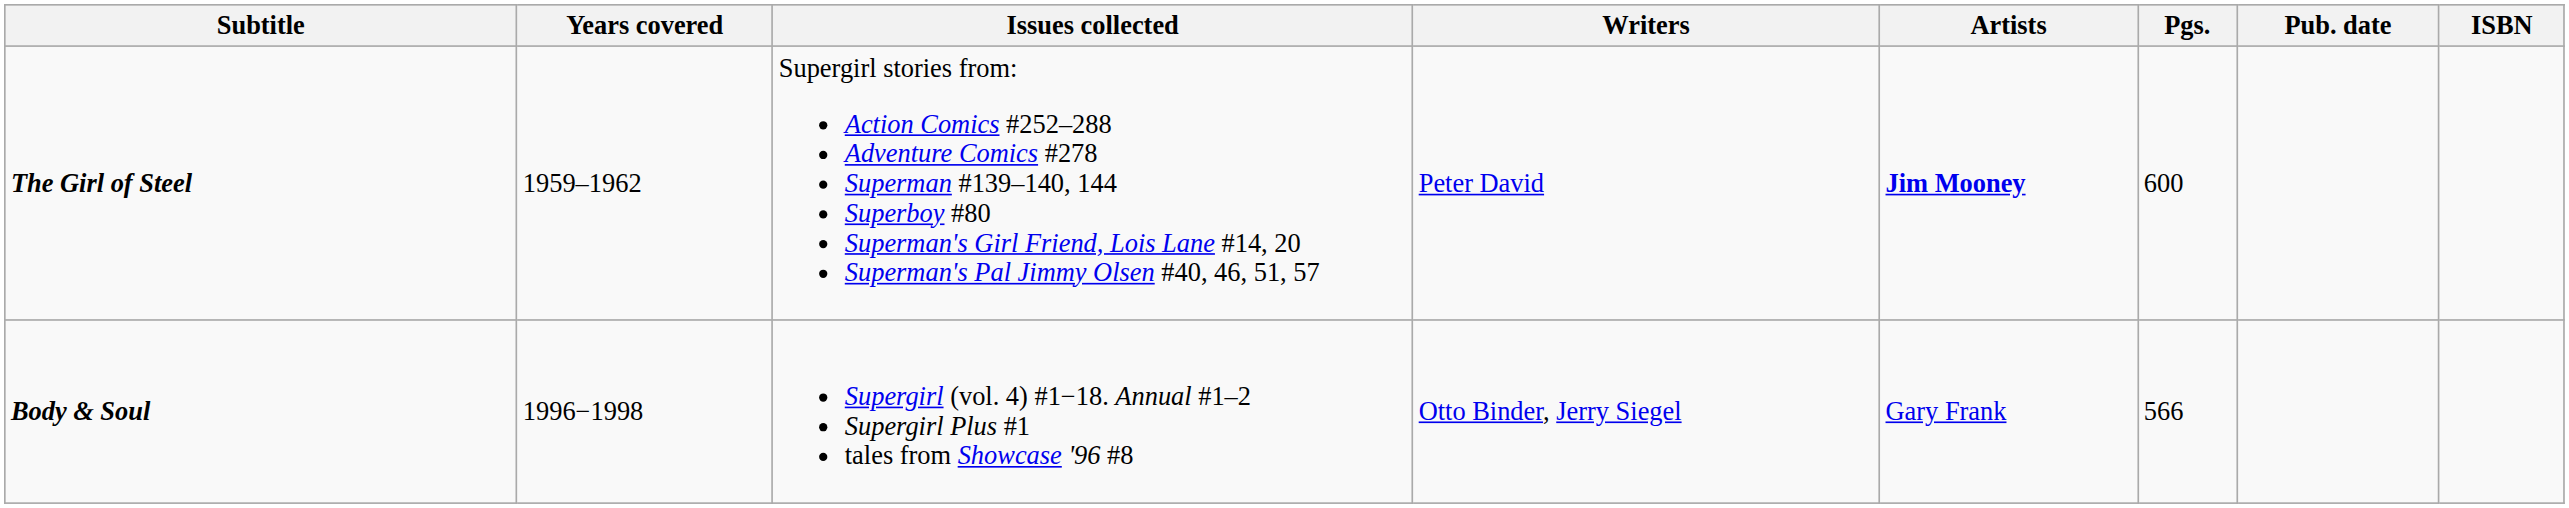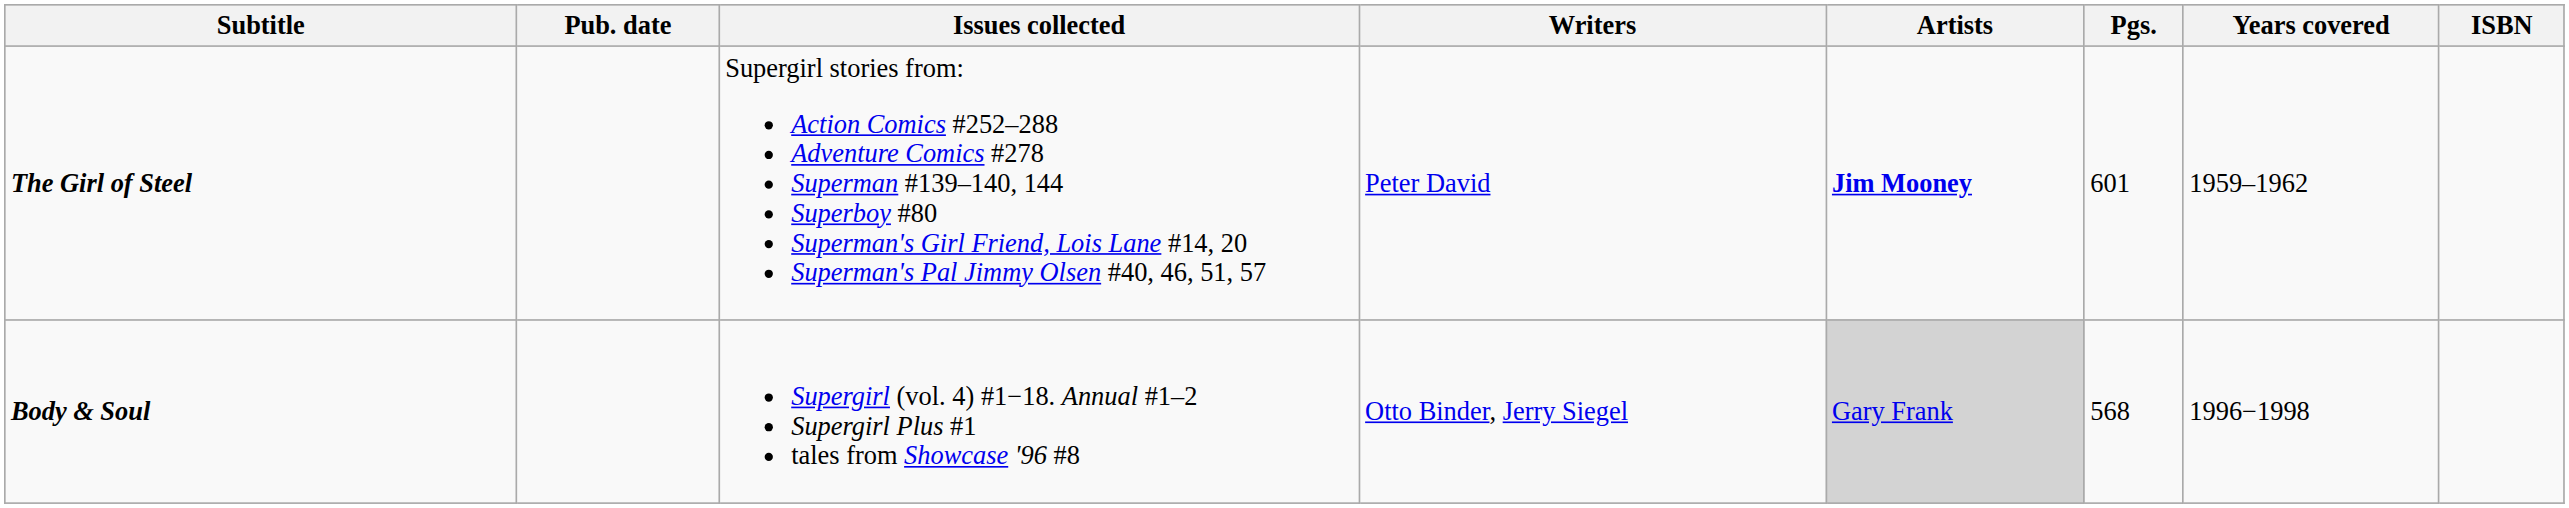columns swapped: Years covered <-> Pub. date
The Girl of Steel | Pgs.: 600 -> 601
Body & Soul | Artists: no background -> lightgrey background
Body & Soul | Pgs.: 566 -> 568
